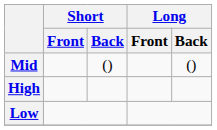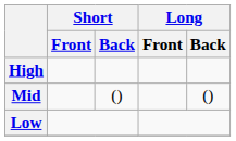rows swapped: High <-> Mid
